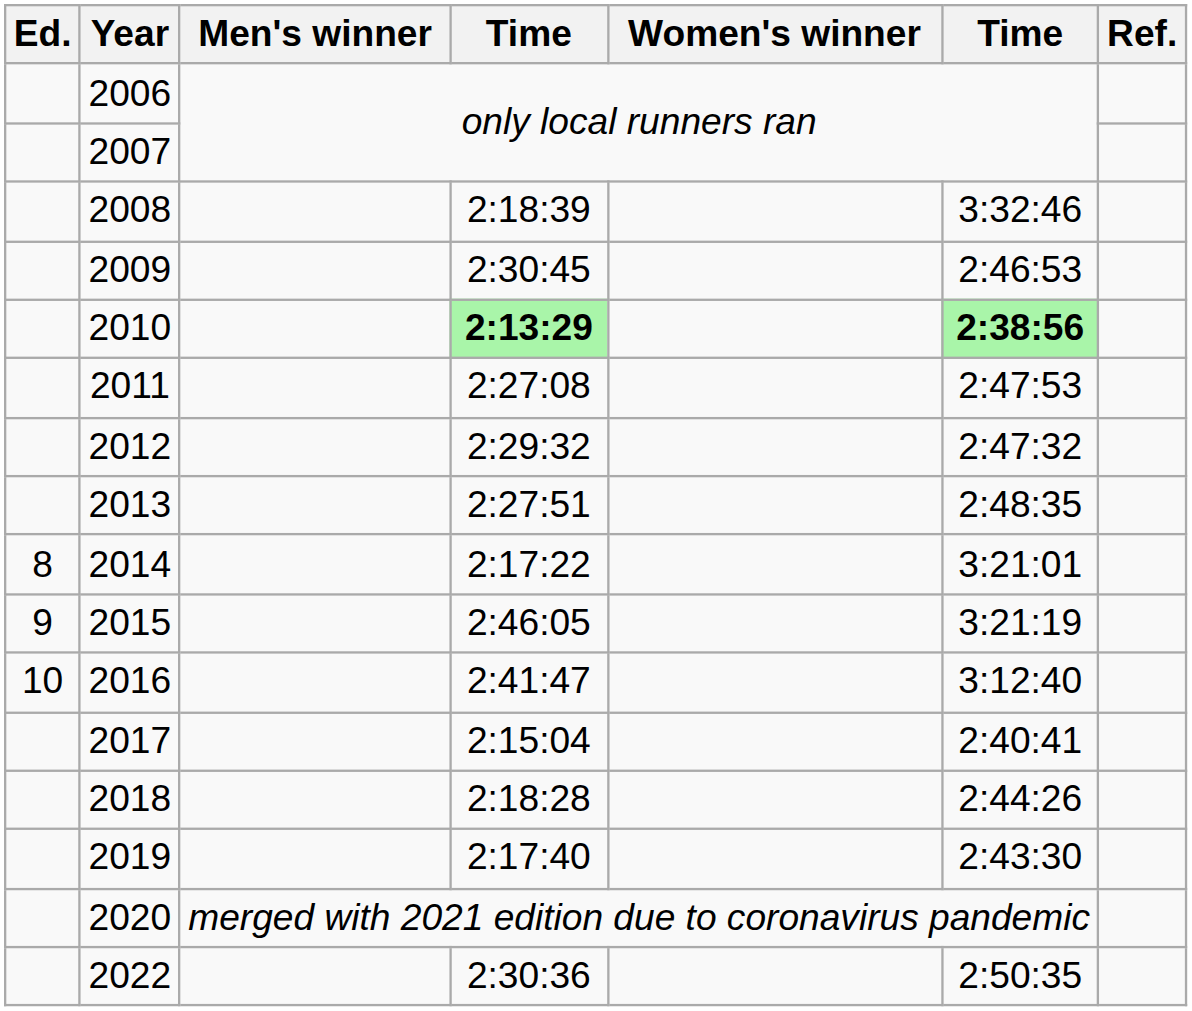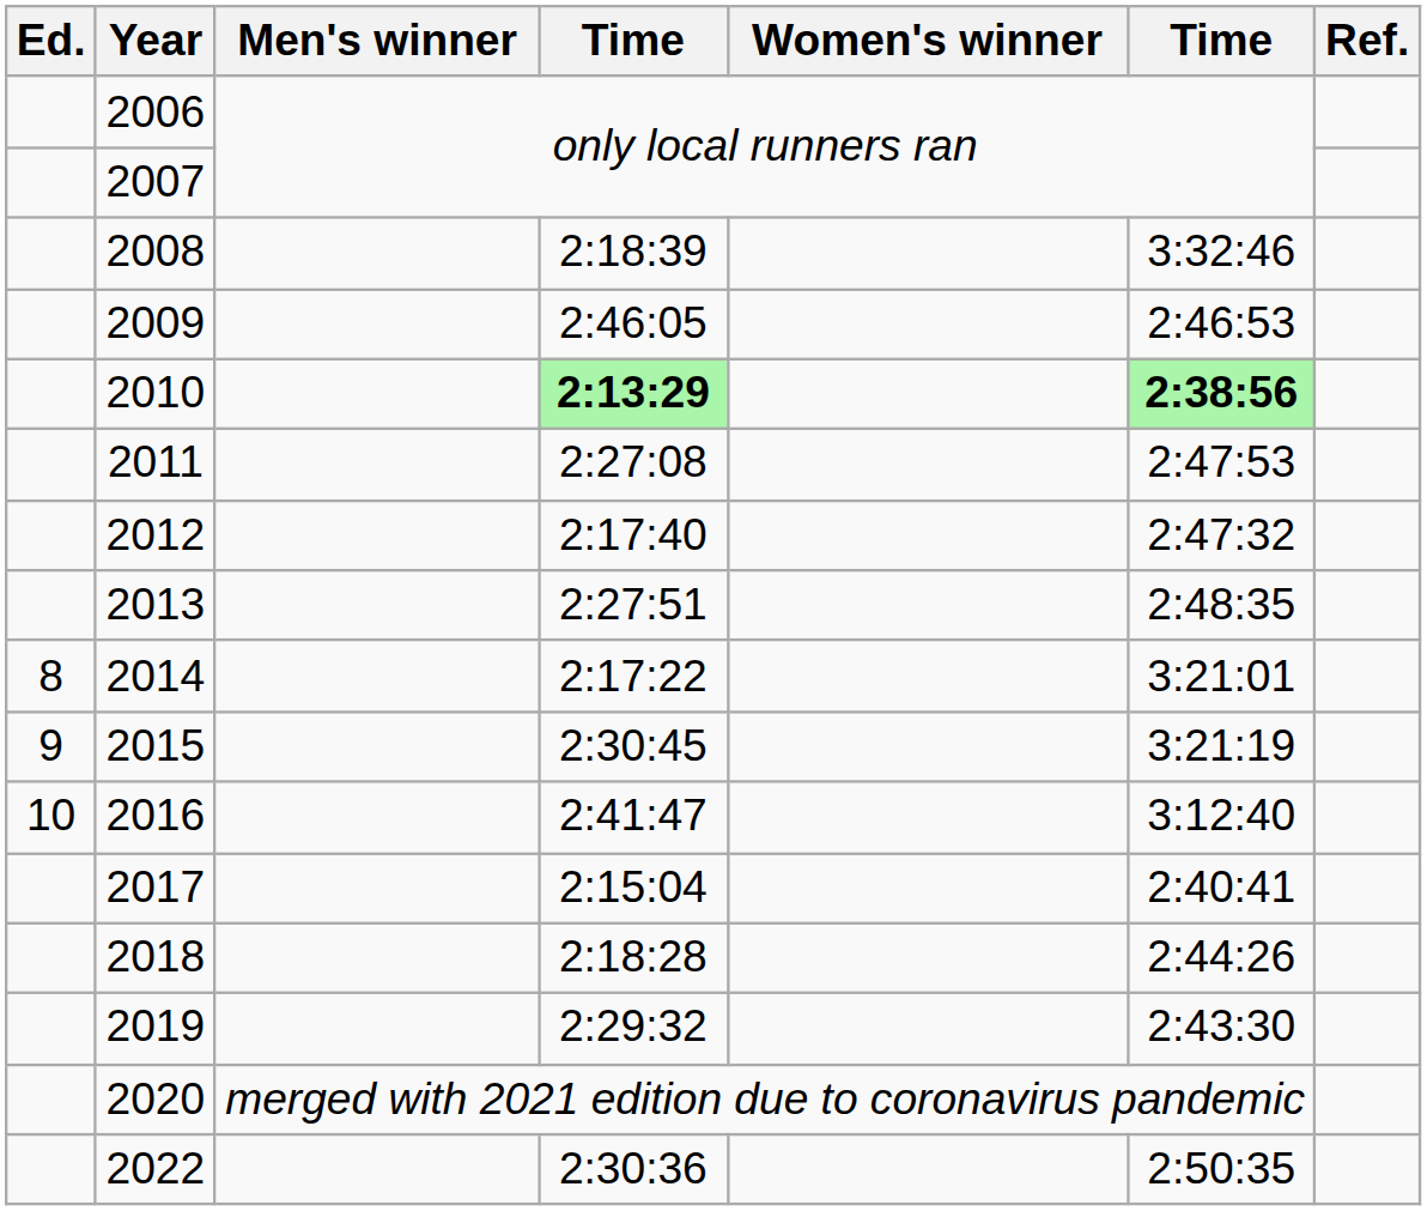2009 | column 4: 2:30:45 -> 2:46:05
2012 | column 4: 2:29:32 -> 2:17:40
2015 | column 4: 2:46:05 -> 2:30:45
2019 | column 4: 2:17:40 -> 2:29:32
